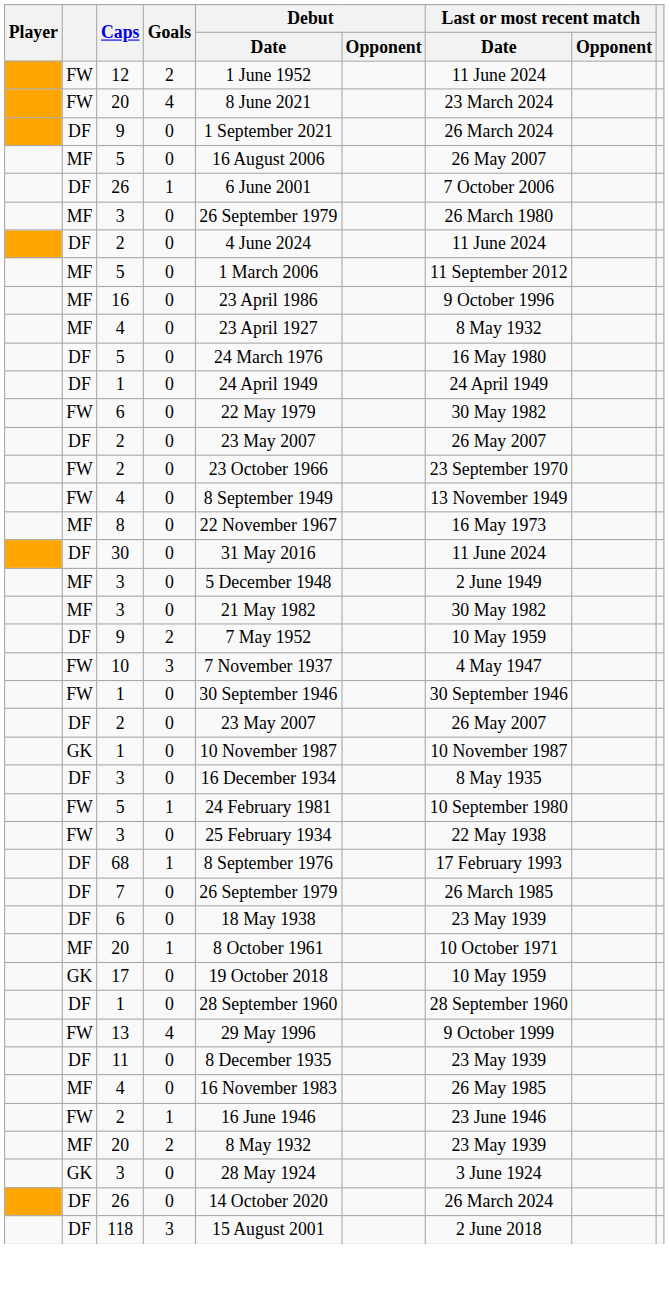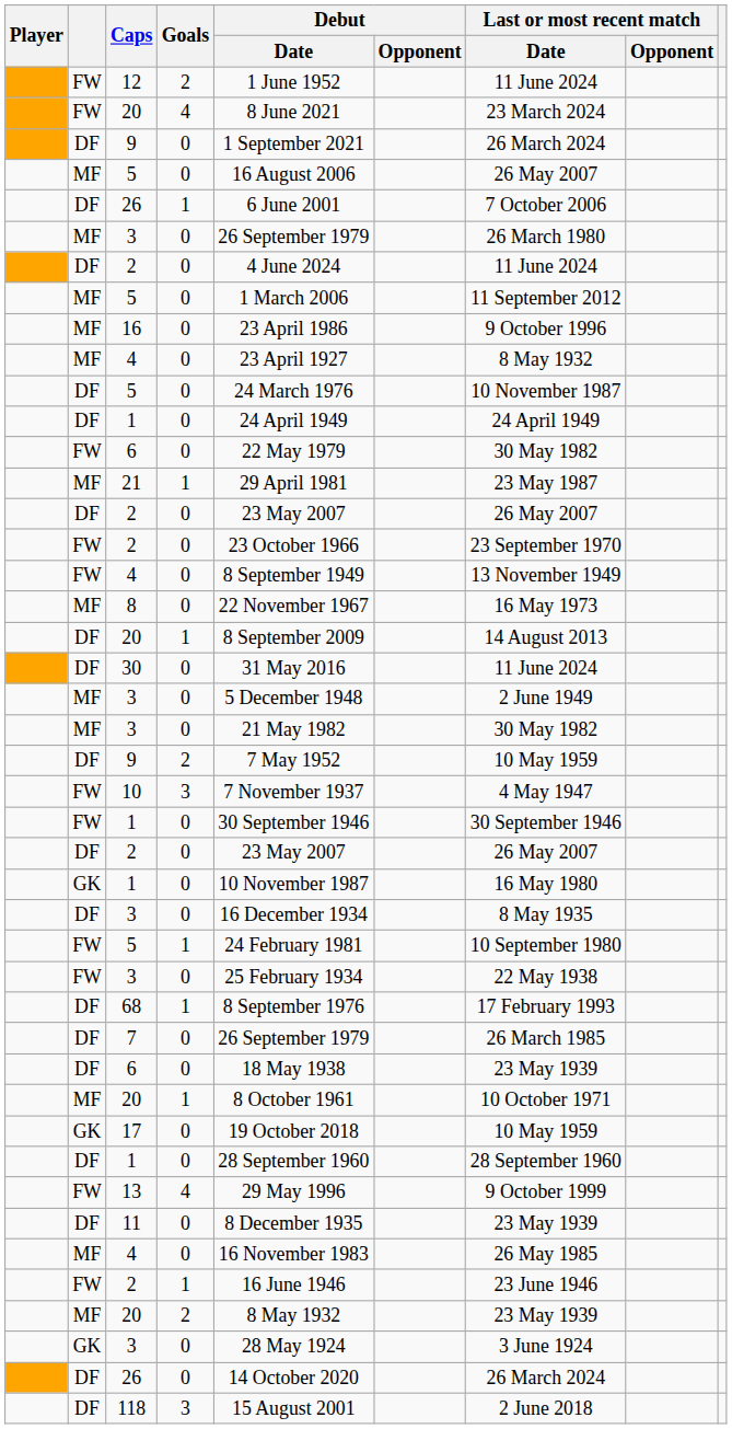DF / 5 | Last or most recent match / Date: 16 May 1980 -> 10 November 1987
+ row: MF | 21 | 1 | 29 April 1981 | 23 May 1987
+ row: DF | 20 | 1 | 8 September 2009 | 14 August 2013
GK / 1 | Last or most recent match / Date: 10 November 1987 -> 16 May 1980
